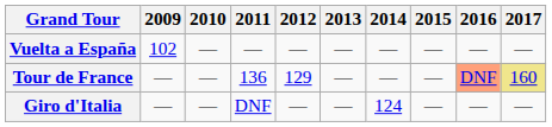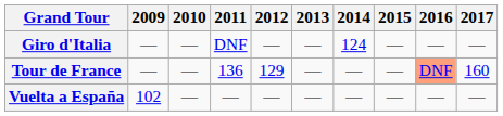rows swapped: Giro d'Italia <-> Vuelta a España
Tour de France | 2017: khaki background -> no background
